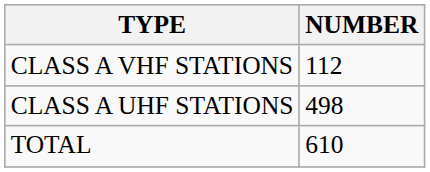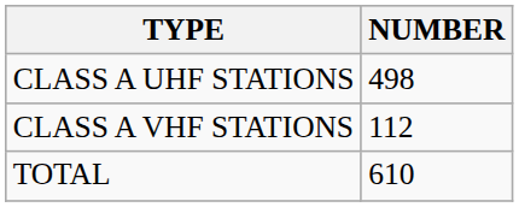rows swapped: CLASS A UHF STATIONS <-> CLASS A VHF STATIONS
